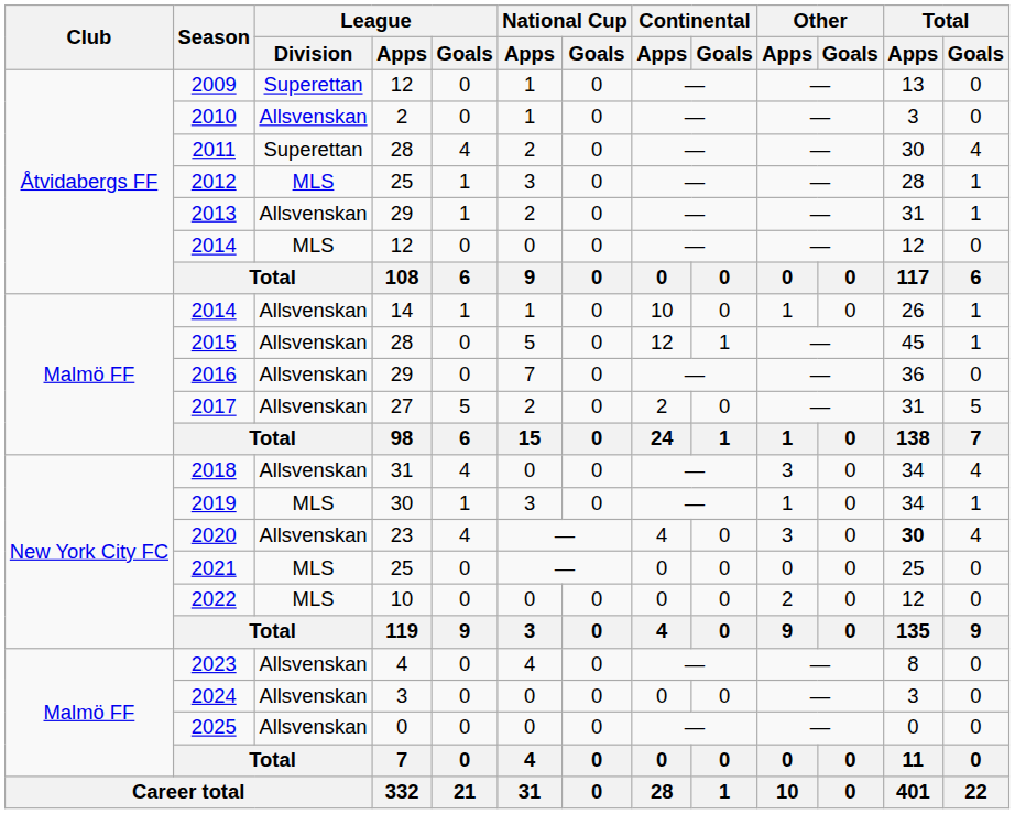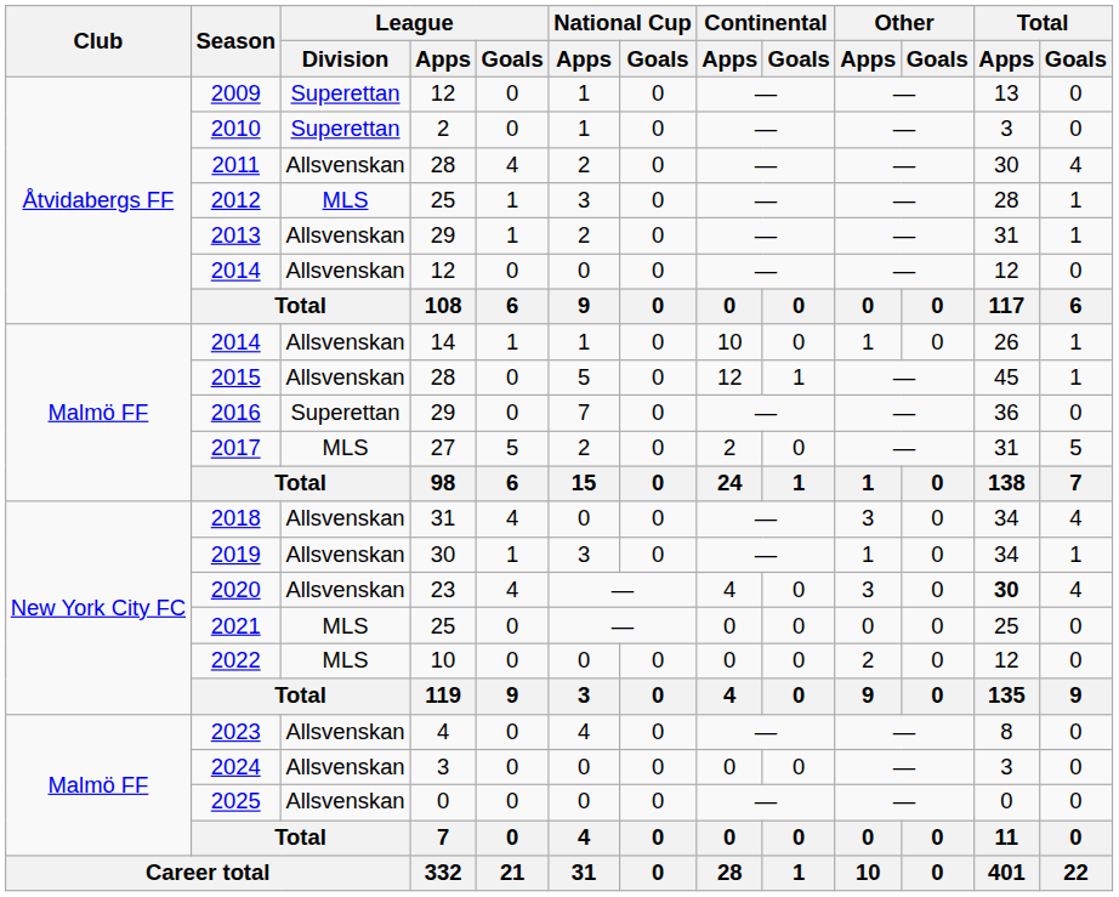2010 | League / Division: Allsvenskan -> Superettan
2011 | League / Division: Superettan -> Allsvenskan
2014 / 12 | League / Division: MLS -> Allsvenskan
2016 | League / Division: Allsvenskan -> Superettan
2017 | League / Division: Allsvenskan -> MLS
2019 | League / Division: MLS -> Allsvenskan
